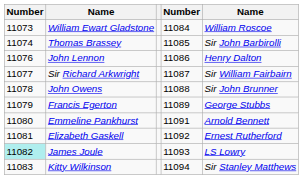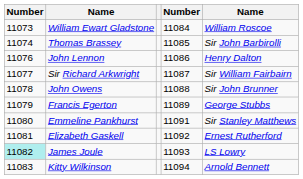Emmeline Pankhurst | column 5: Arnold Bennett -> Sir Stanley Matthews
Kitty Wilkinson | column 5: Sir Stanley Matthews -> Arnold Bennett
